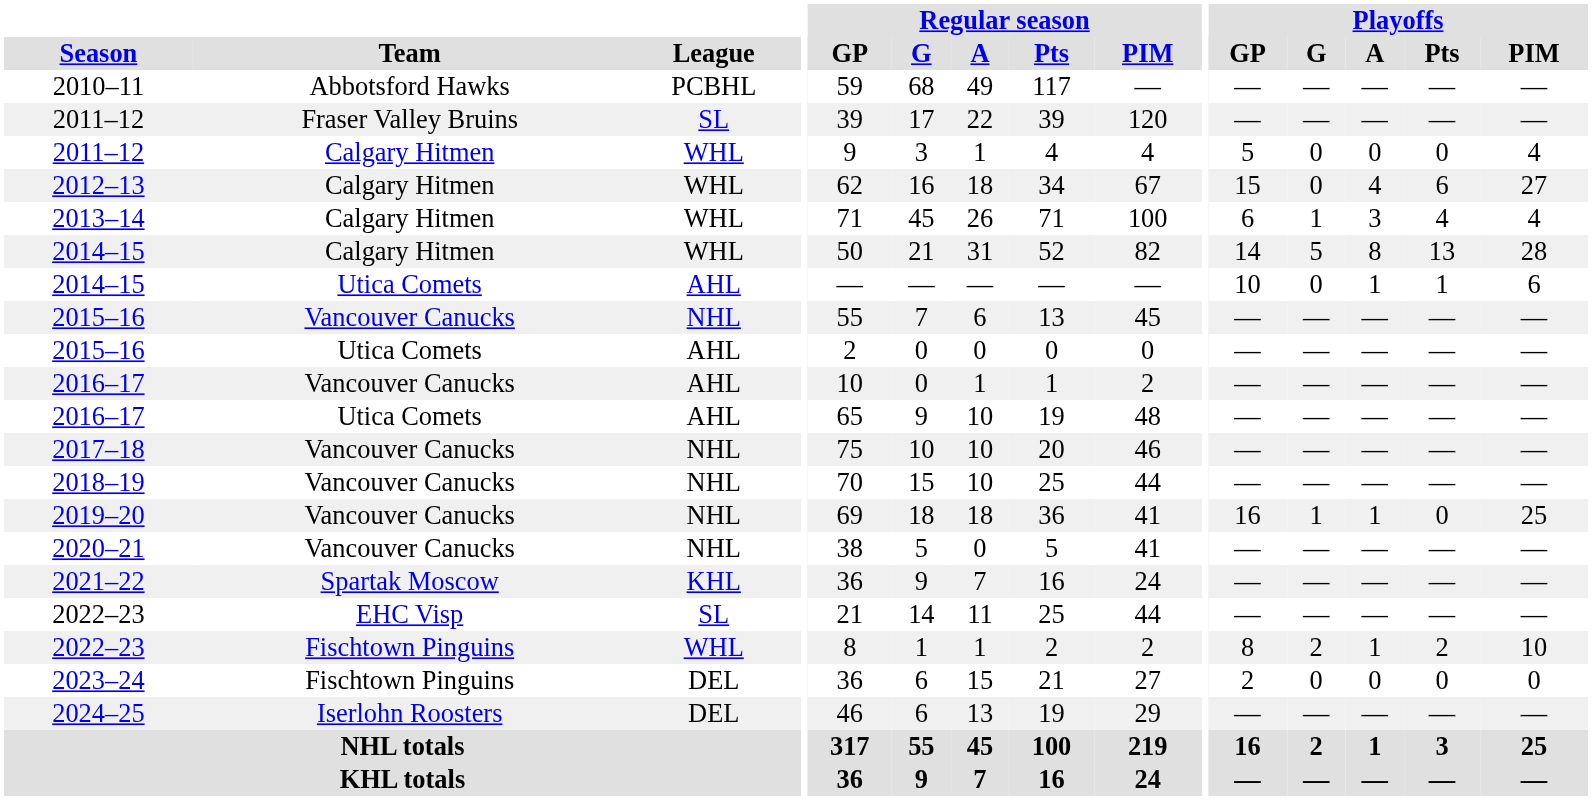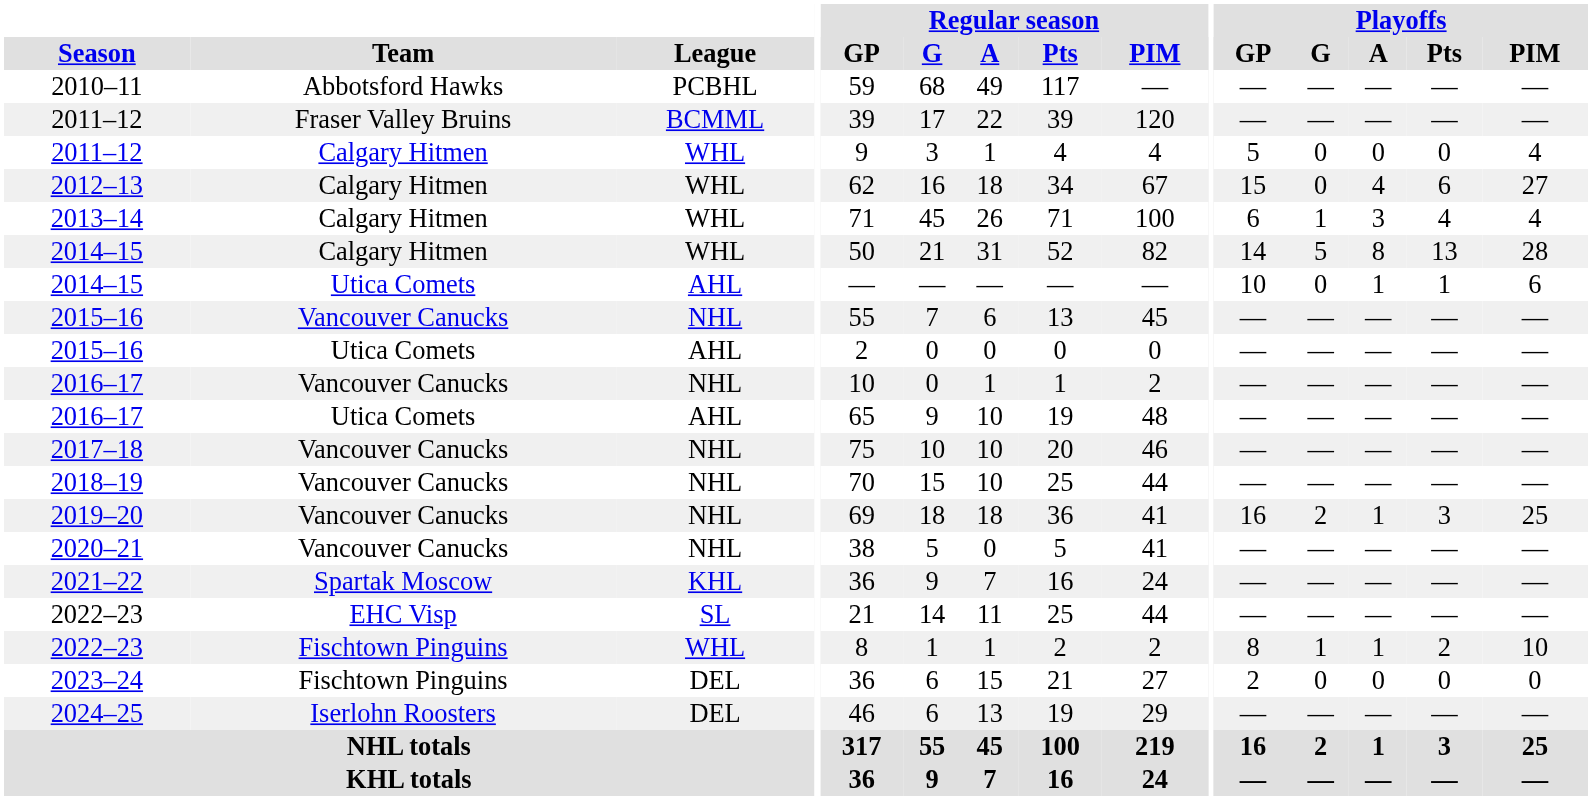2011–12 / Fraser Valley Bruins | League: SL -> BCMML
2016–17 / Vancouver Canucks | League: AHL -> NHL
2019–20 | Playoffs / G: 1 -> 2
2019–20 | Playoffs / Pts: 0 -> 3
2022–23 / Fischtown Pinguins | Playoffs / G: 2 -> 1
